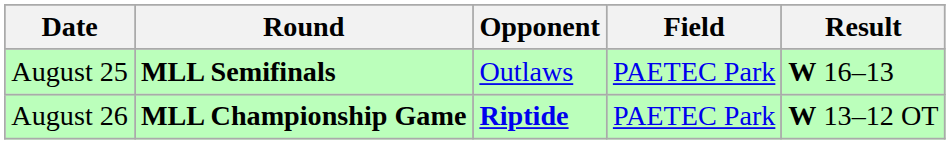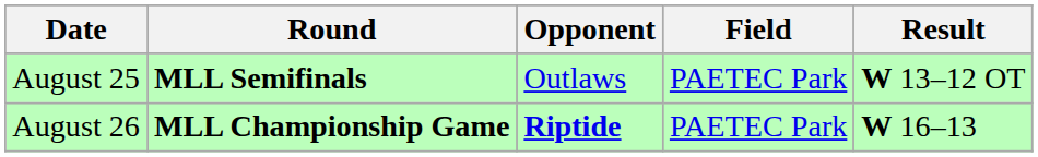August 25 | Result: W 16–13 -> W 13–12 OT
August 26 | Result: W 13–12 OT -> W 16–13
